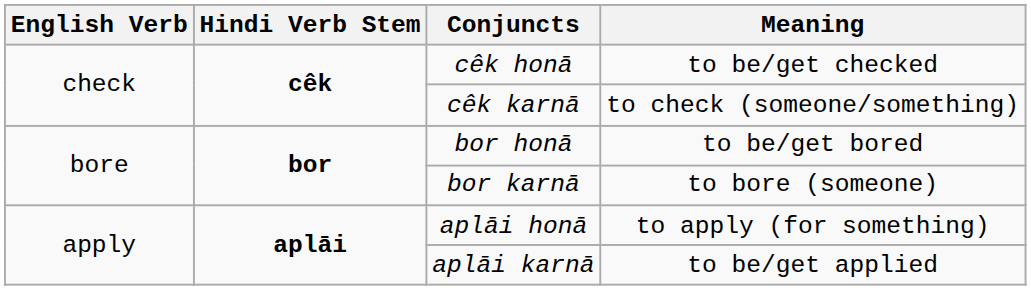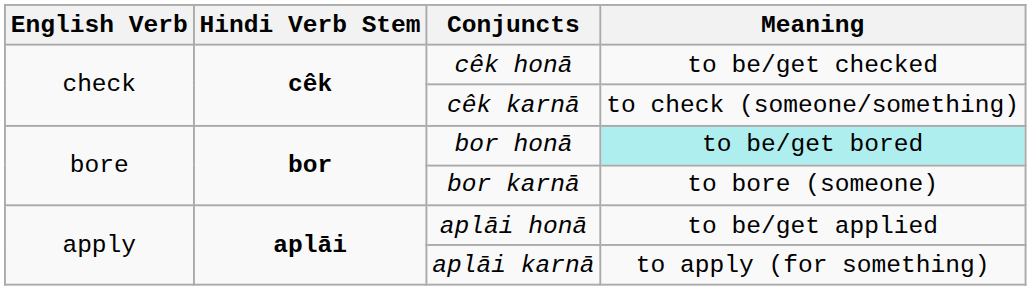bor honā | Meaning: no background -> paleturquoise background
aplāi honā | Meaning: to apply (for something) -> to be/get applied
aplāi karnā | Meaning: to be/get applied -> to apply (for something)
